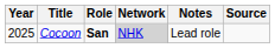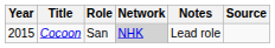Cocoon | Year: 2025 -> 2015
Cocoon | Role: bold -> normal
